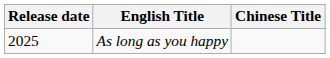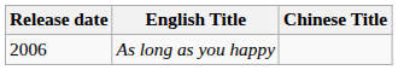As long as you happy | Release date: 2025 -> 2006
